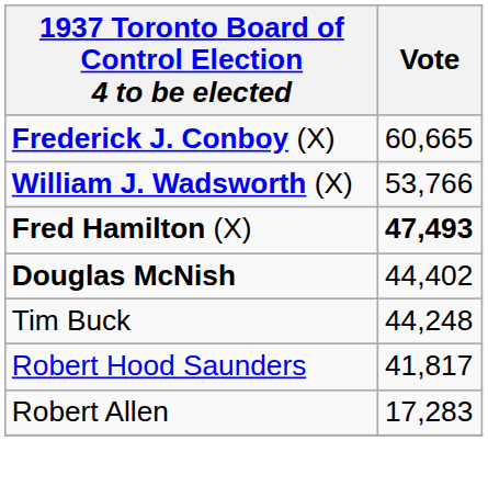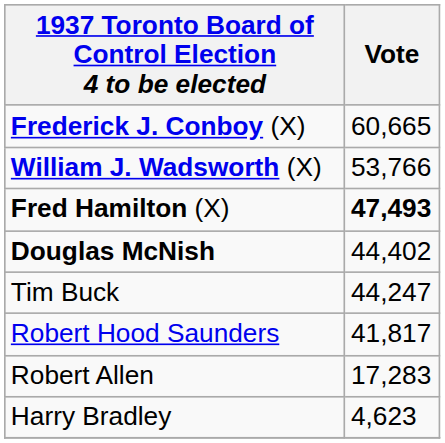Tim Buck | Vote: 44,248 -> 44,247
+ row: Harry Bradley | 4,623
